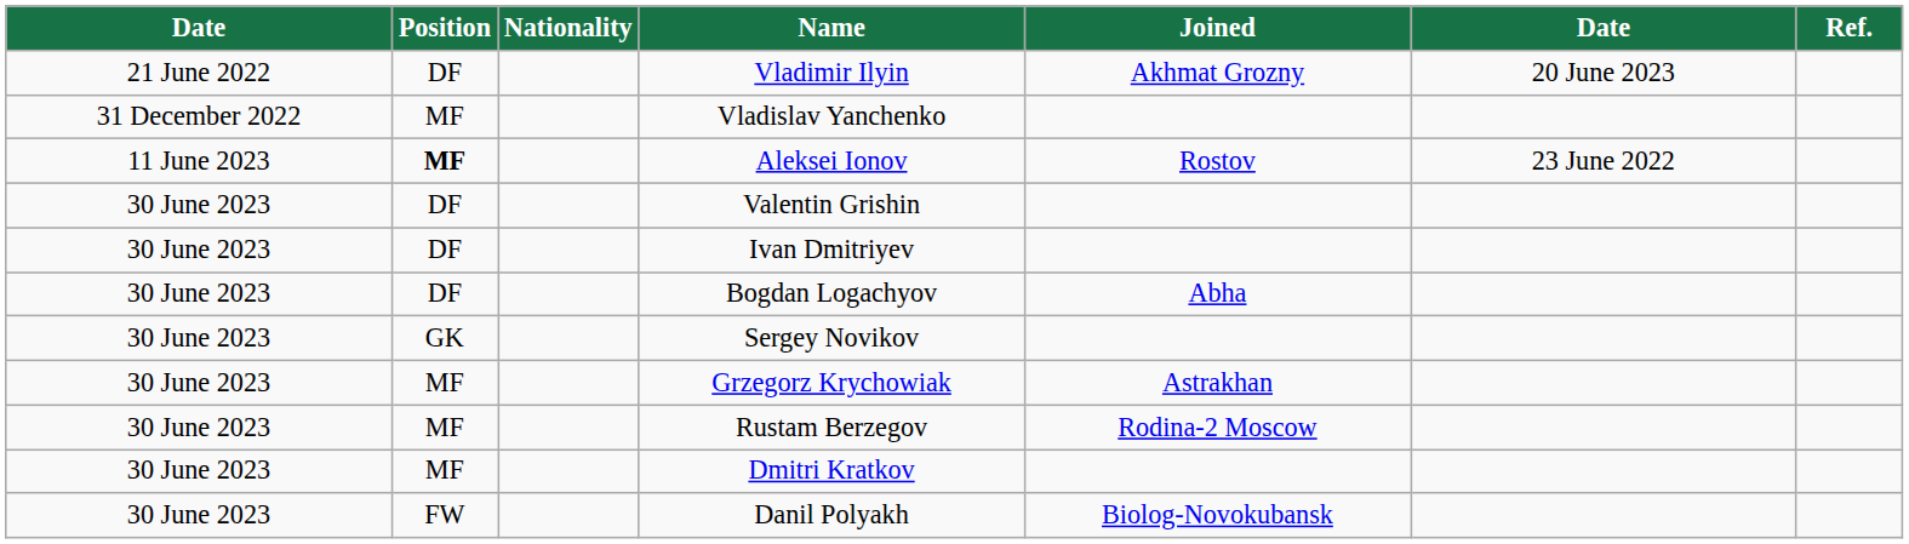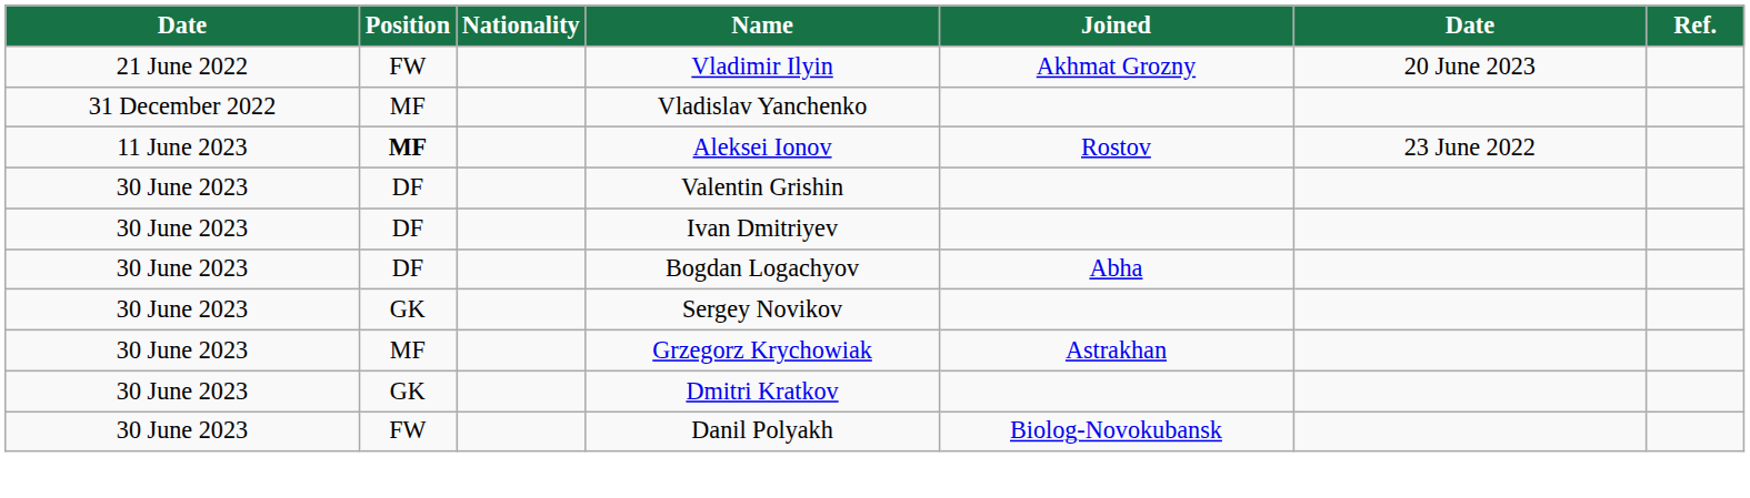Vladimir Ilyin | Position: DF -> FW
- row: 30 June 2023 | MF | Rustam Berzegov | Rodina-2 Moscow
Dmitri Kratkov | Position: MF -> GK
